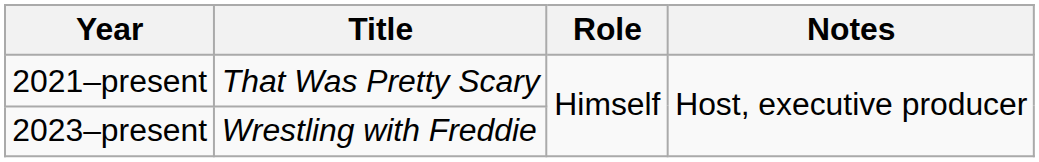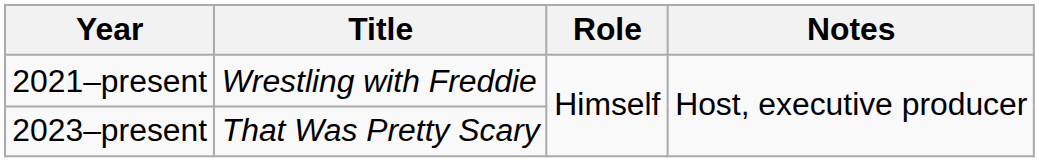2021–present | Title: That Was Pretty Scary -> Wrestling with Freddie
2023–present | Title: Wrestling with Freddie -> That Was Pretty Scary
